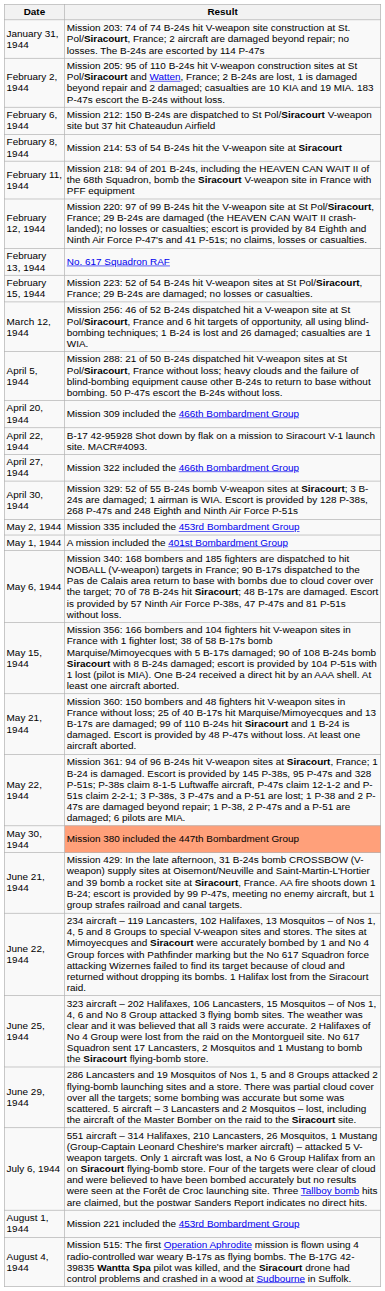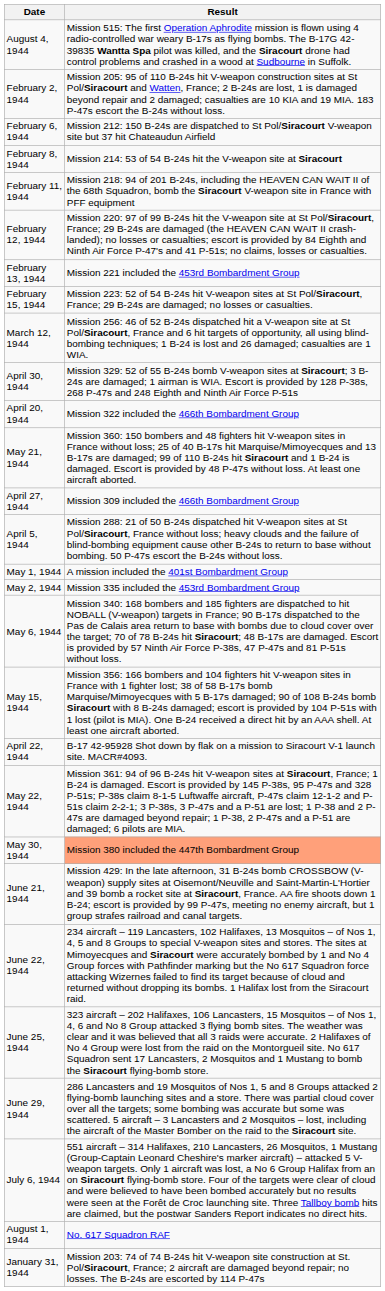rows swapped: January 31, 1944 <-> August 4, 1944
February 13, 1944 | Result: No. 617 Squadron RAF -> Mission 221 included the 453rd Bombardment Group
rows swapped: April 5, 1944 <-> April 30, 1944
April 20, 1944 | Result: Mission 309 included the 466th Bombardment Group -> Mission 322 included the 466th Bombardment Group
rows swapped: April 22, 1944 <-> May 21, 1944
April 27, 1944 | Result: Mission 322 included the 466th Bombardment Group -> Mission 309 included the 466th Bombardment Group
rows swapped: May 1, 1944 <-> May 2, 1944
August 1, 1944 | Result: Mission 221 included the 453rd Bombardment Group -> No. 617 Squadron RAF
